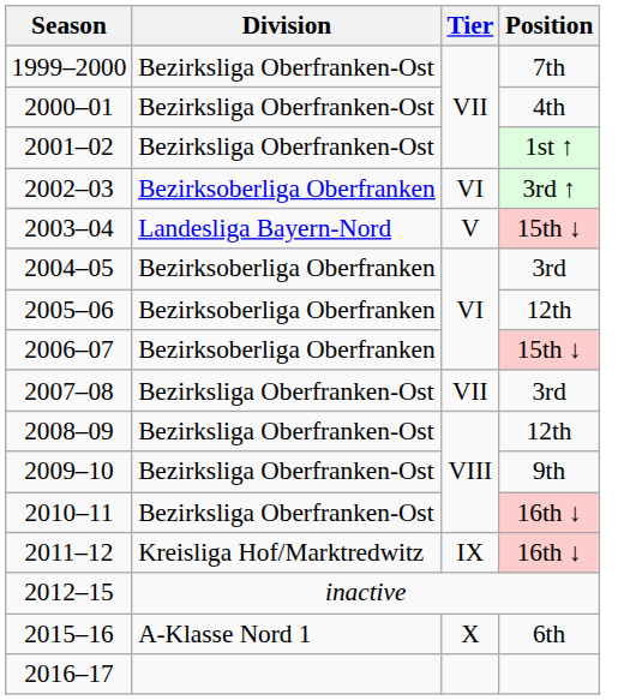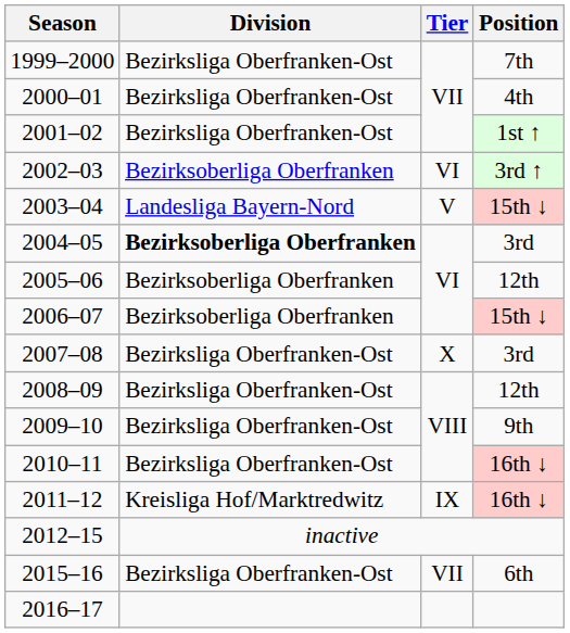2004–05 | Division: normal -> bold
2007–08 | Tier: VII -> X
2015–16 | Division: A-Klasse Nord 1 -> Bezirksliga Oberfranken-Ost
2015–16 | Tier: X -> VII
